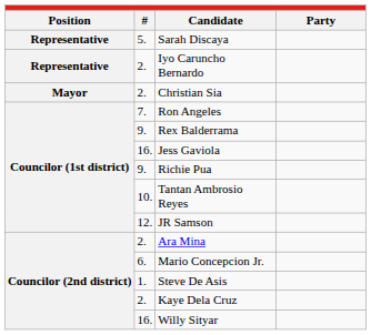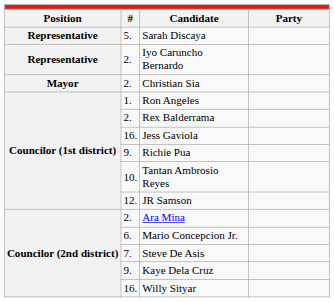Ron Angeles | column 2: 7. -> 1.
Rex Balderrama | column 2: 9. -> 2.
Steve De Asis | column 2: 1. -> 7.
Kaye Dela Cruz | column 2: 2. -> 9.
